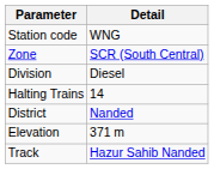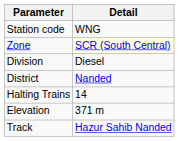Zone | Detail: no background -> lightyellow background
rows swapped: District <-> Halting Trains
